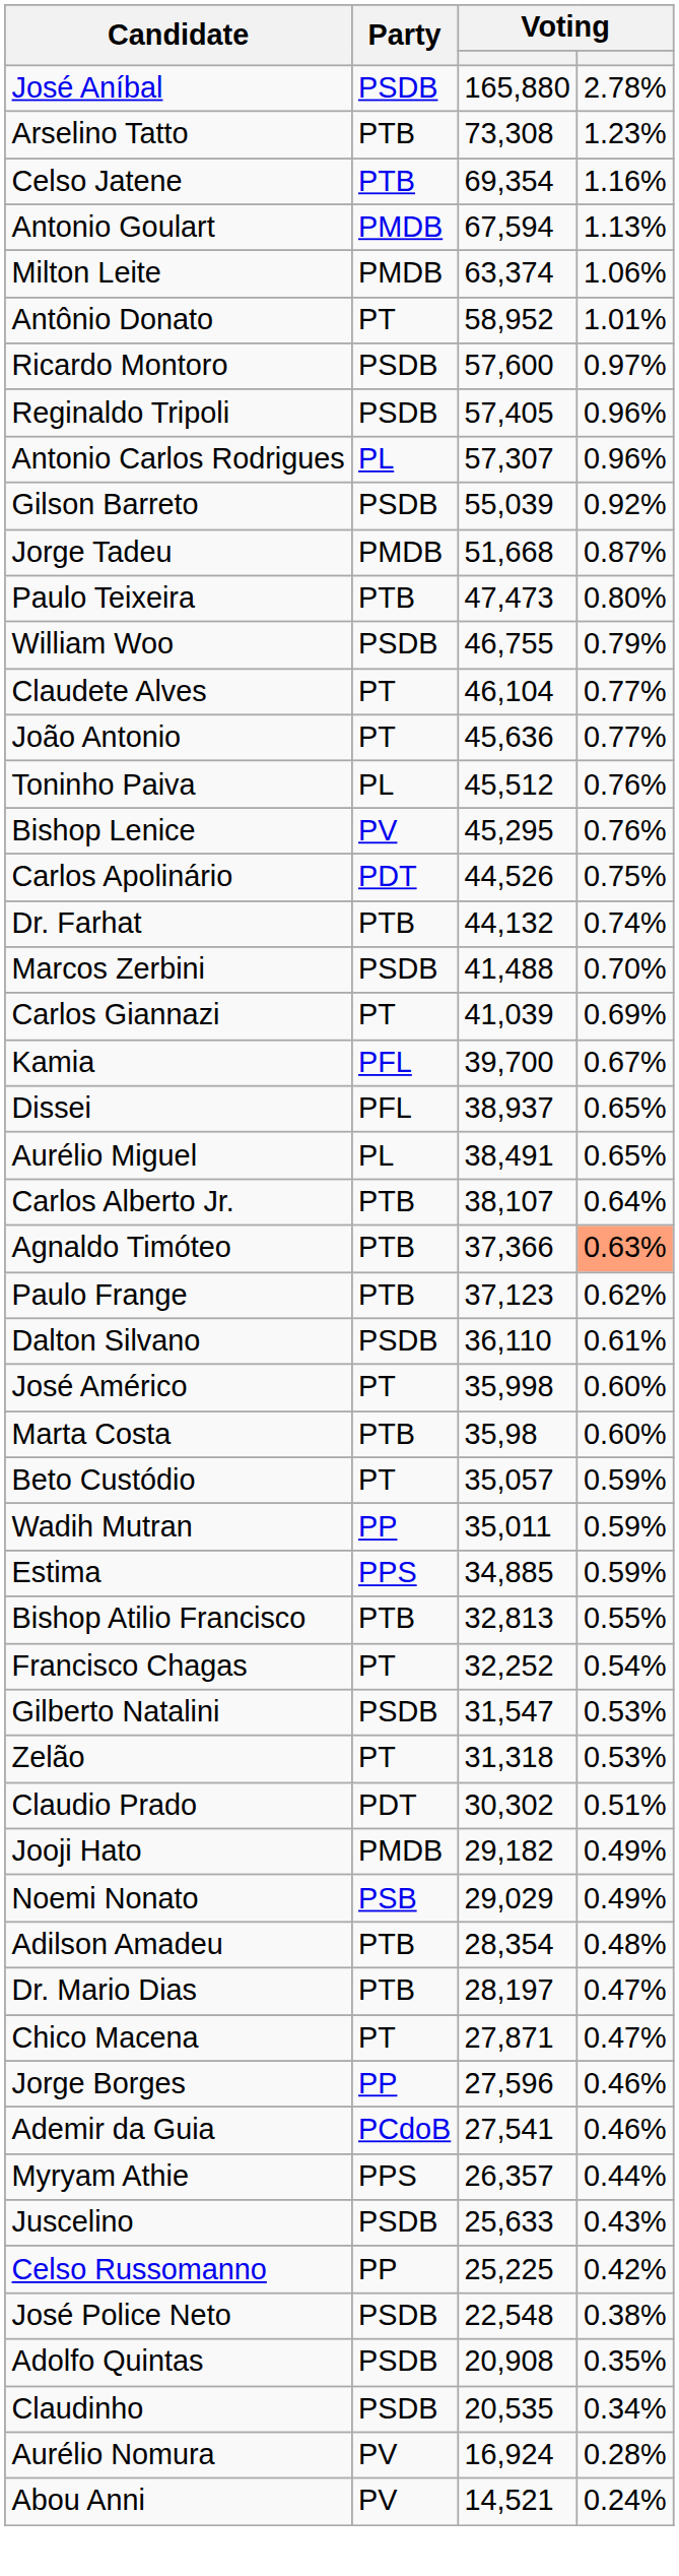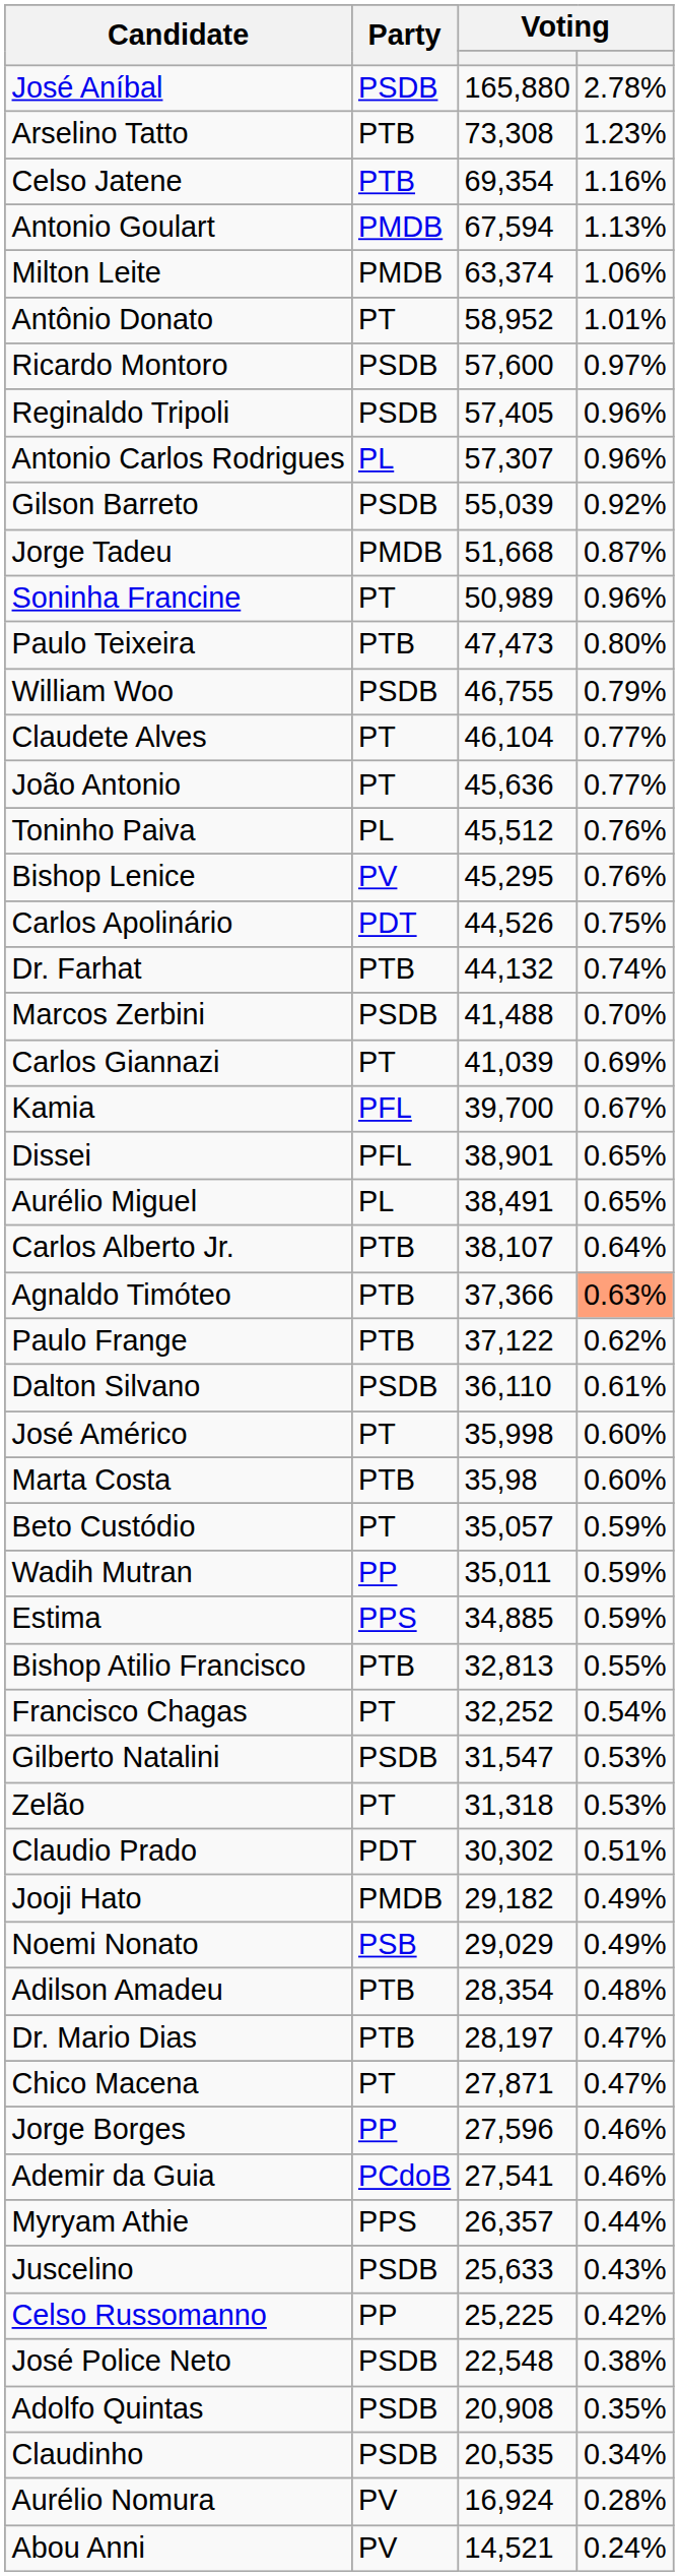+ row: Soninha Francine | PT | 50,989 | 0.96%
Dissei | column 3: 38,937 -> 38,901
Paulo Frange | column 3: 37,123 -> 37,122
